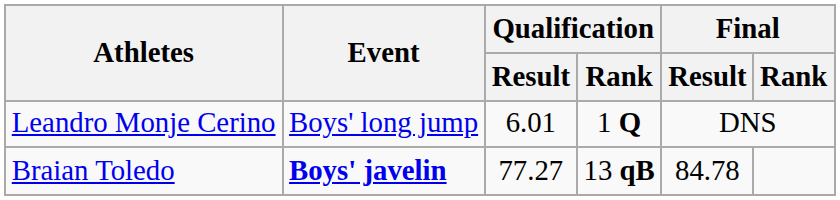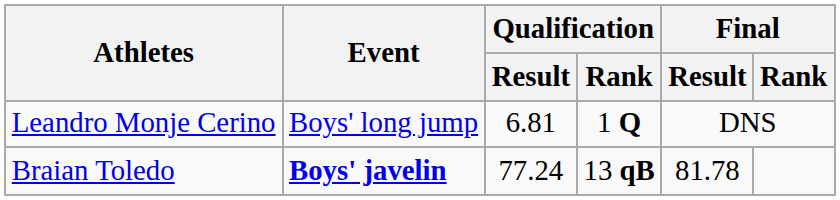Leandro Monje Cerino | Qualification / Result: 6.01 -> 6.81
Braian Toledo | Qualification / Result: 77.27 -> 77.24
Braian Toledo | Final / Result: 84.78 -> 81.78
